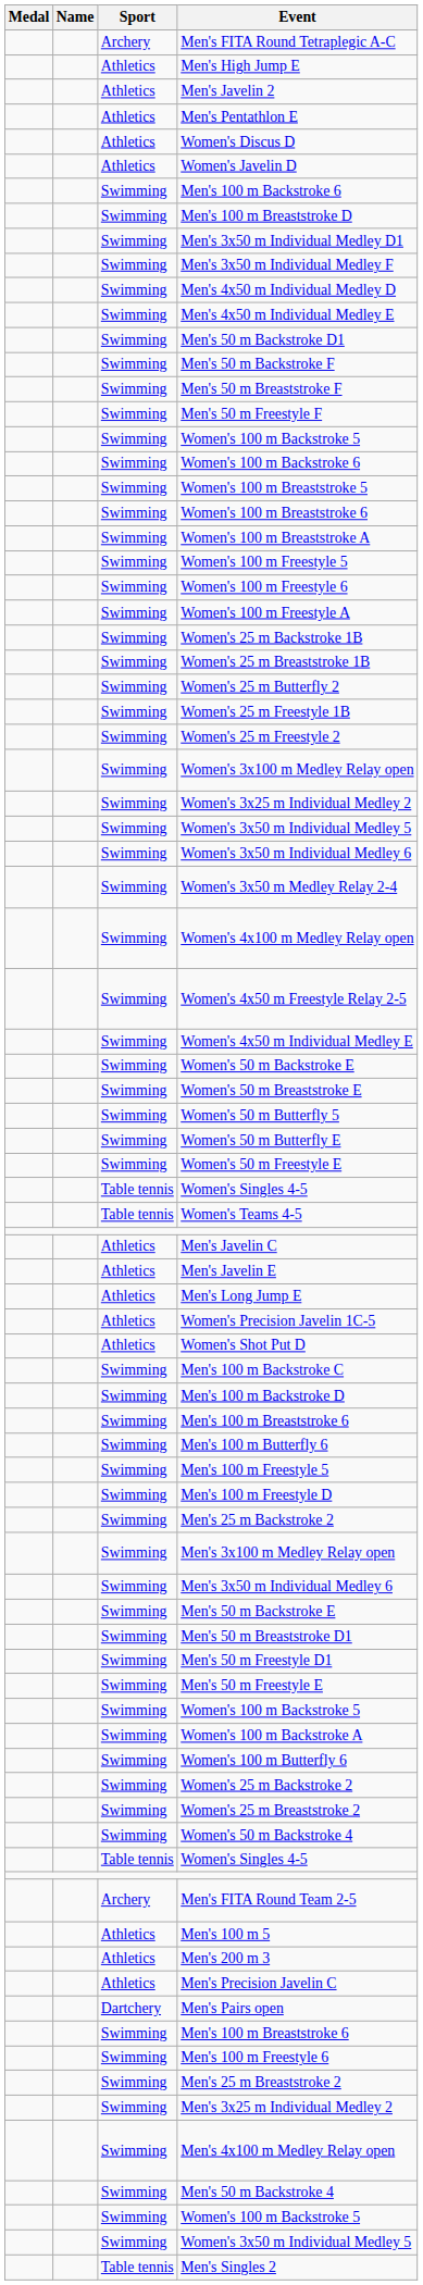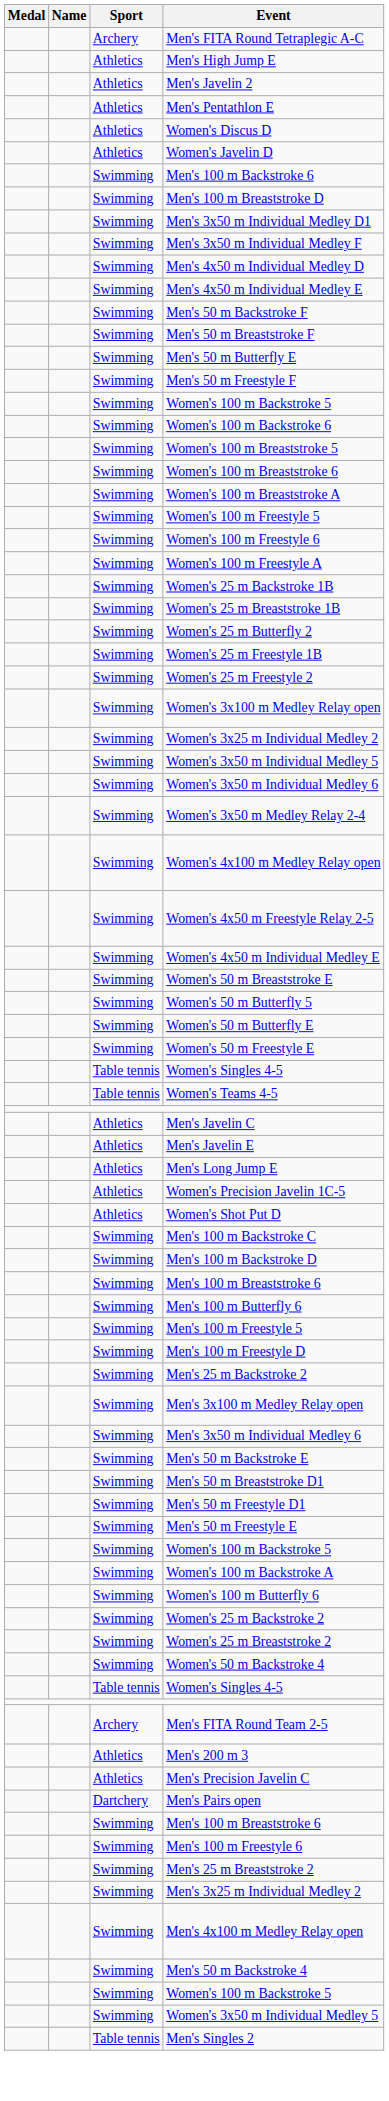- row: Swimming | Men's 50 m Backstroke D1
+ row: Swimming | Men's 50 m Butterfly E
- row: Swimming | Women's 50 m Backstroke E
- row: Athletics | Men's 100 m 5
